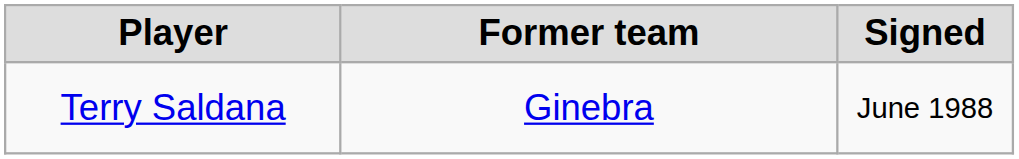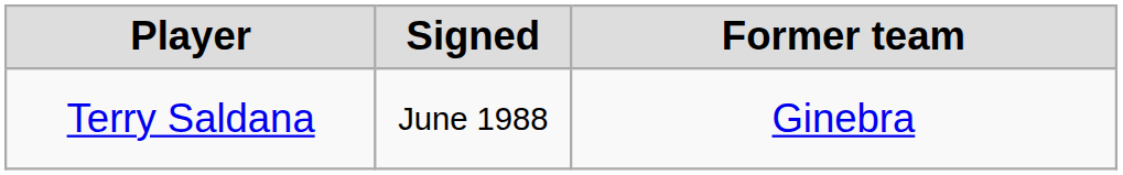columns swapped: Signed <-> Former team
